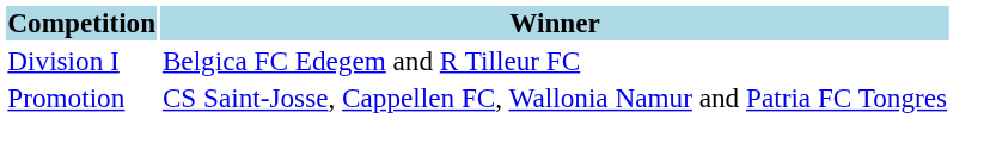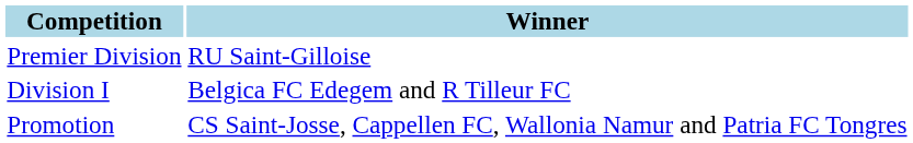+ row: Premier Division | RU Saint-Gilloise
